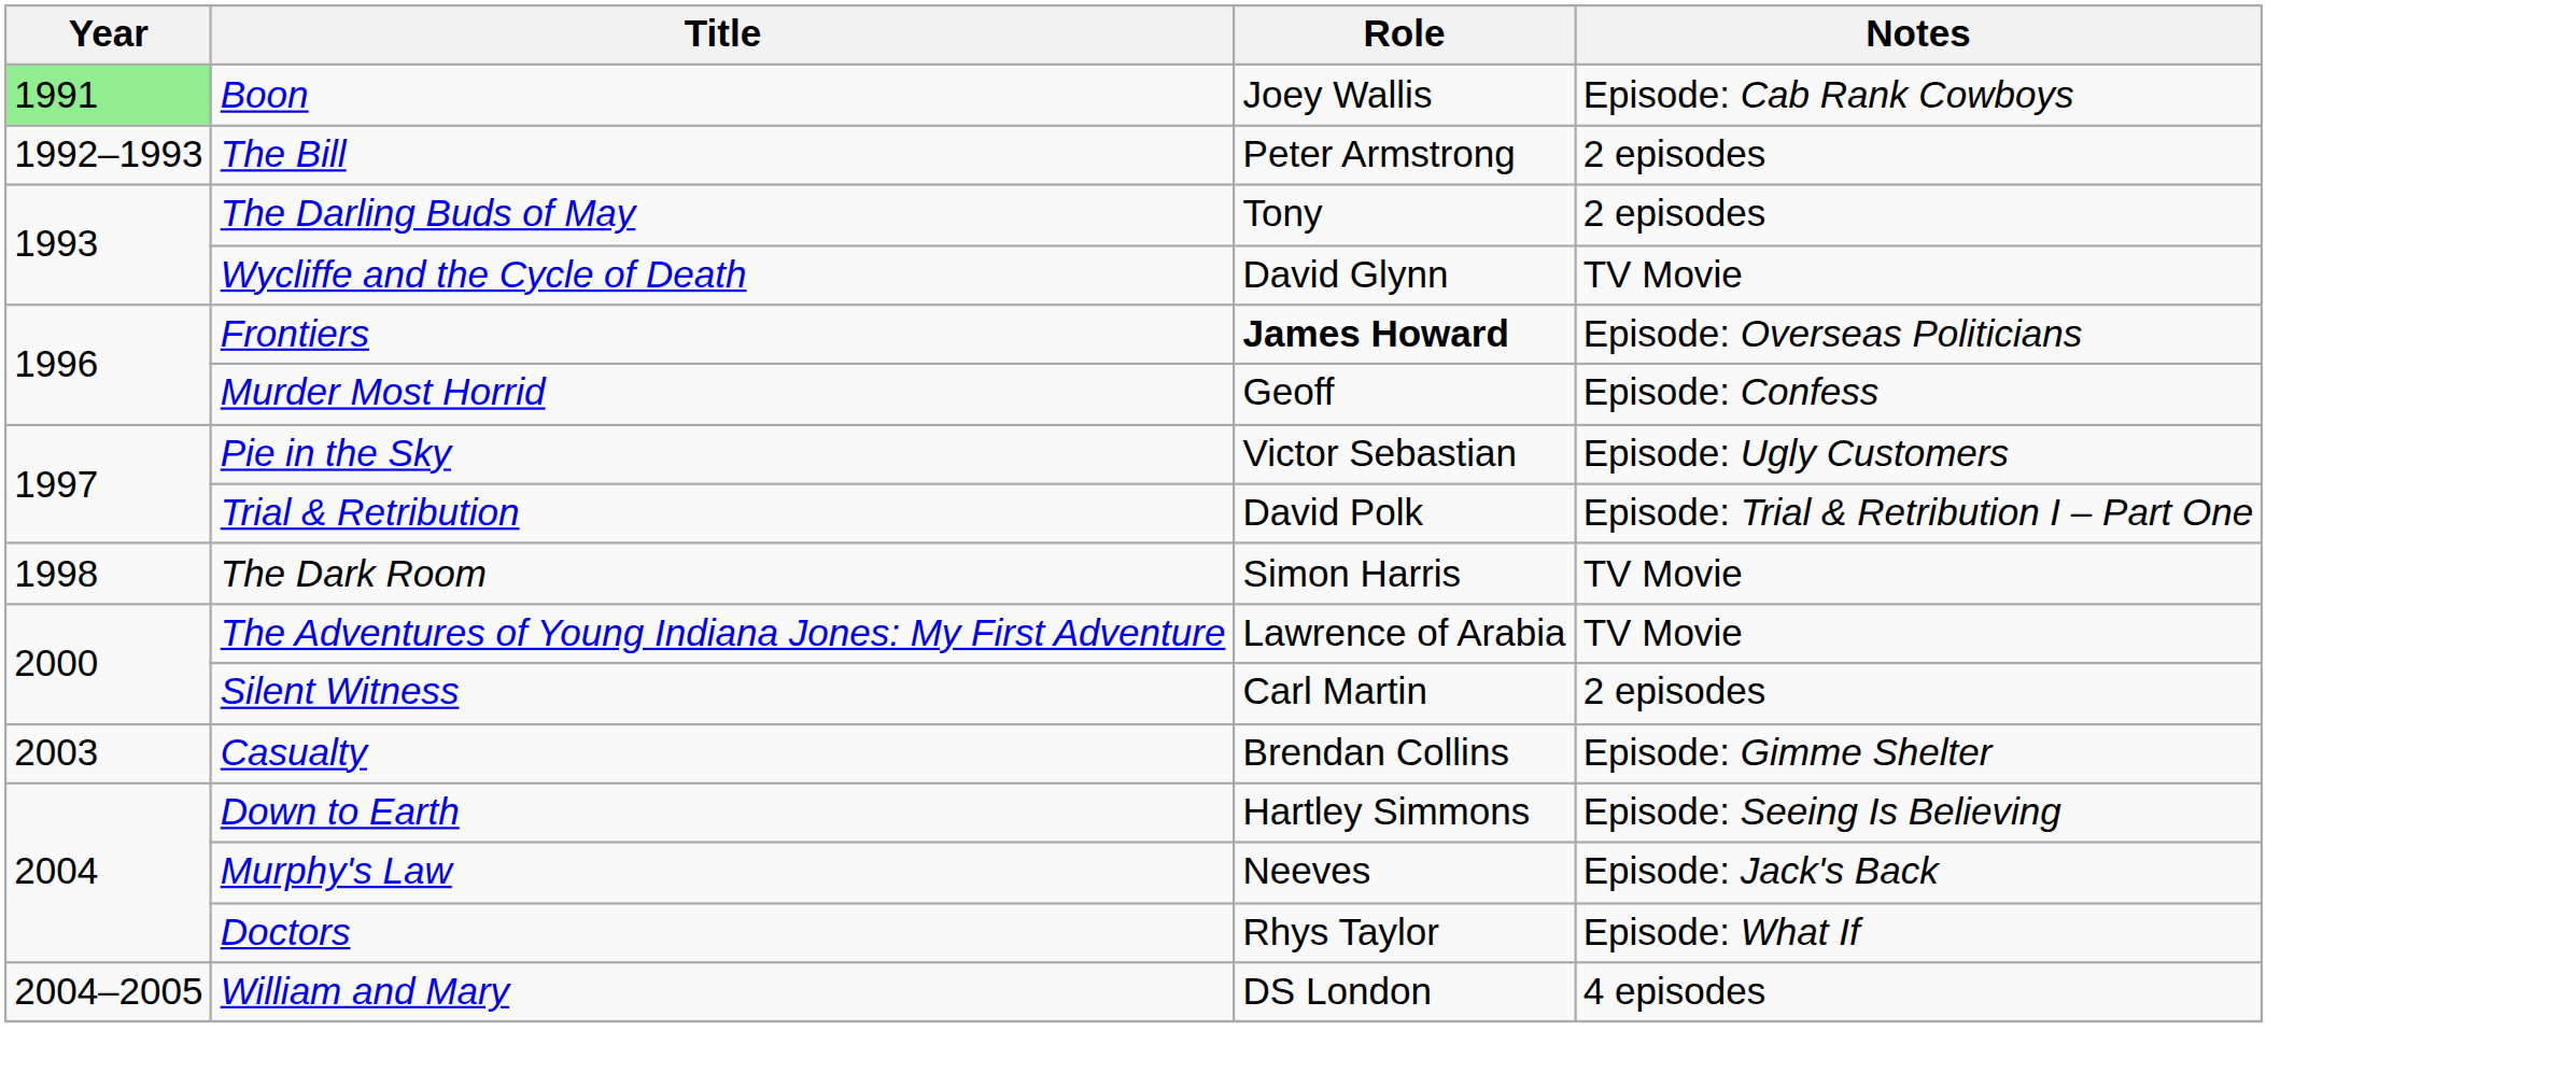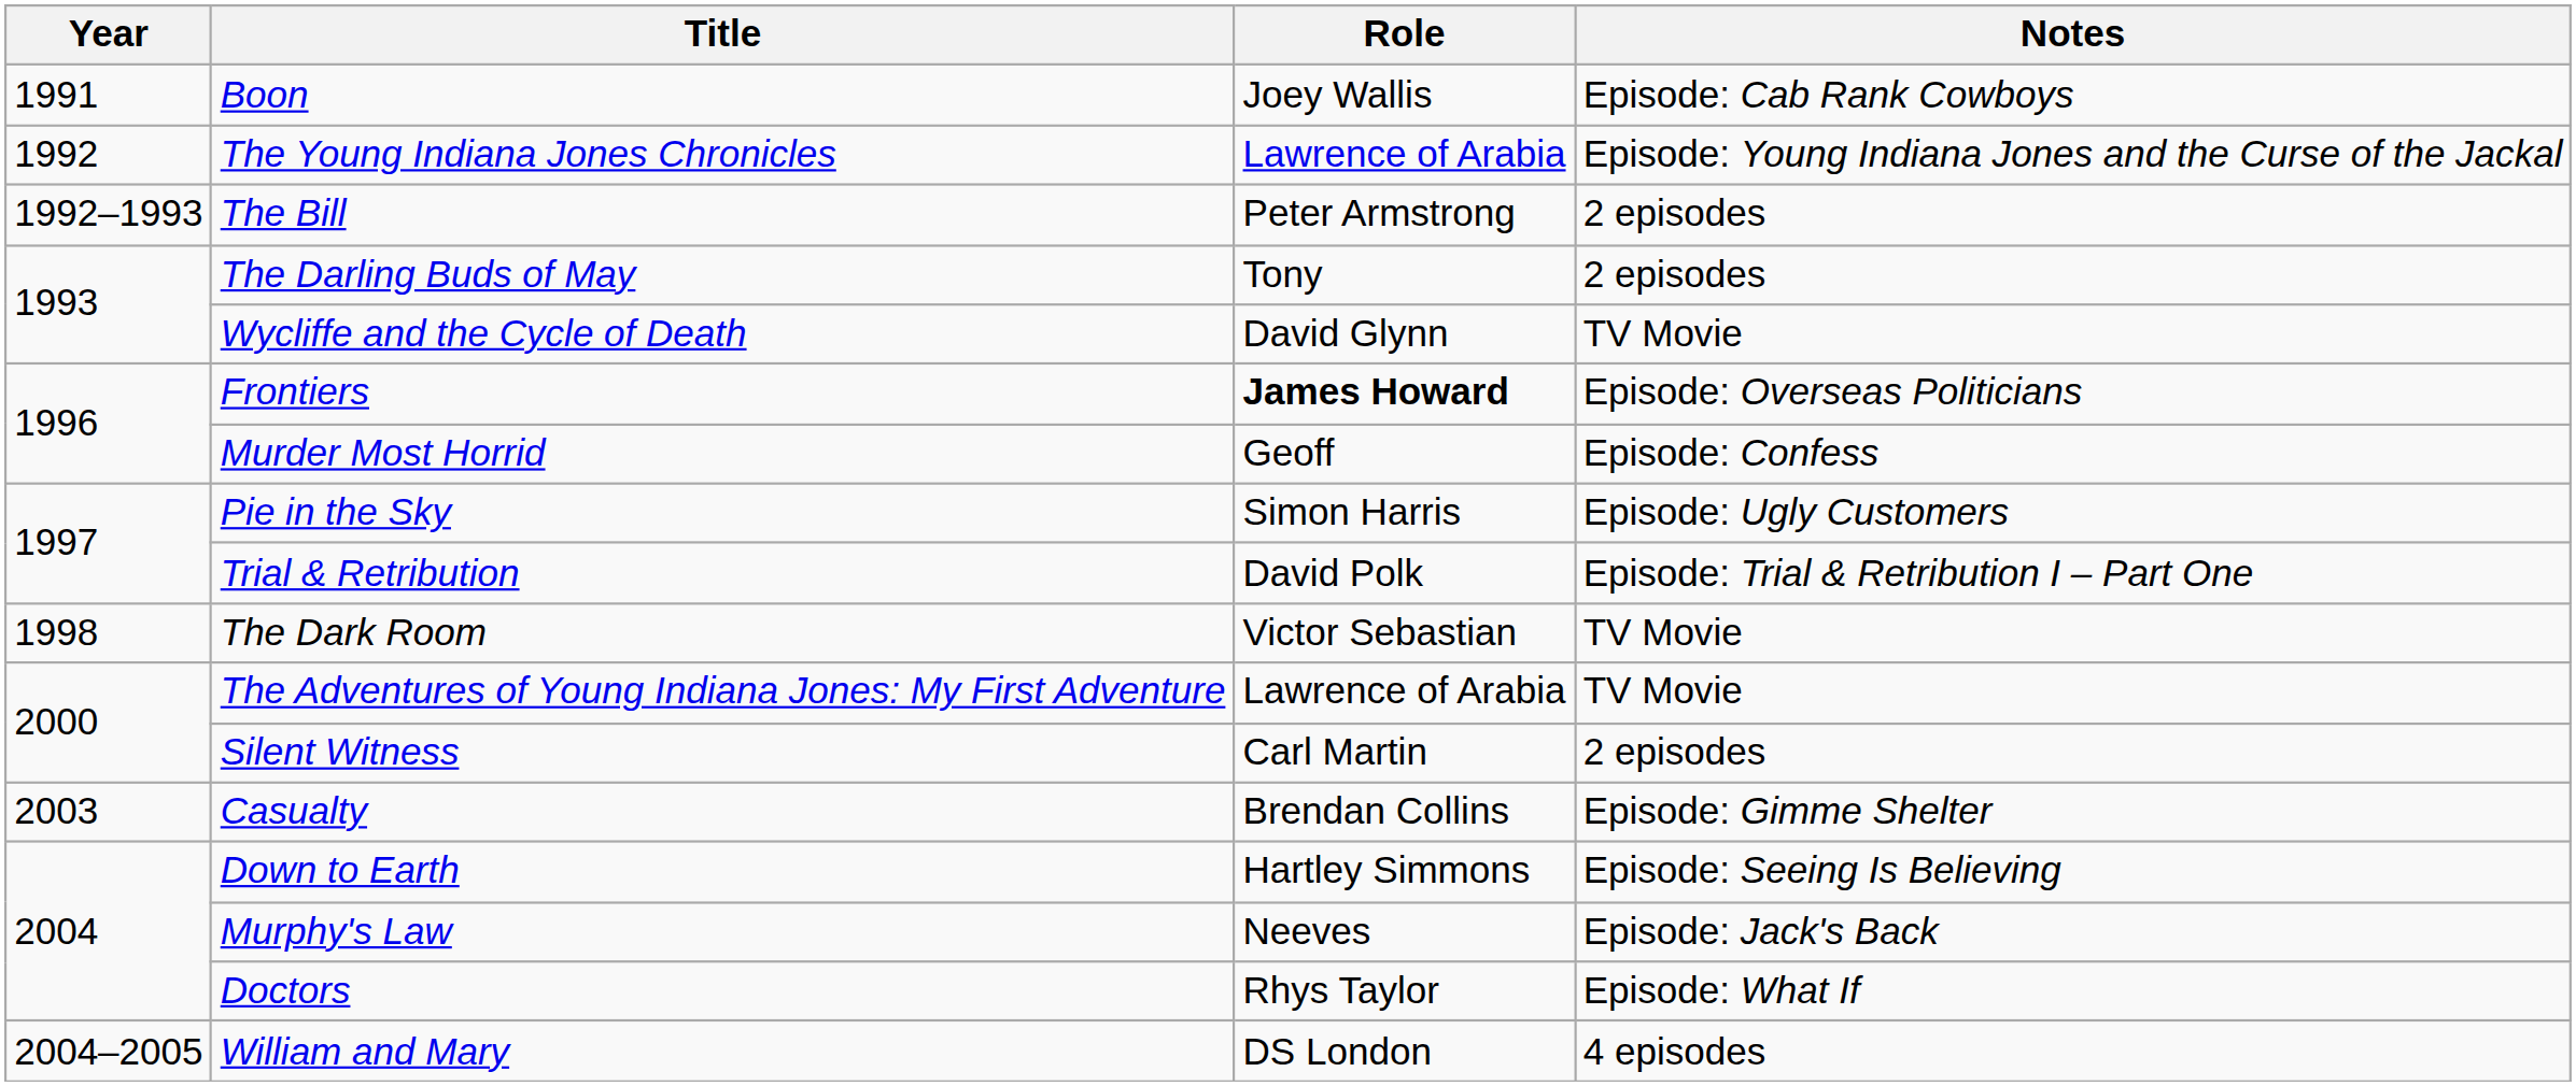Boon | Year: lightgreen background -> no background
+ row: 1992 | The Young Indiana Jones Chronicles | Lawrence of Arabia | Episode: Young Indiana Jones and the Curse of the Jackal
Pie in the Sky | Role: Victor Sebastian -> Simon Harris
The Dark Room | Role: Simon Harris -> Victor Sebastian
